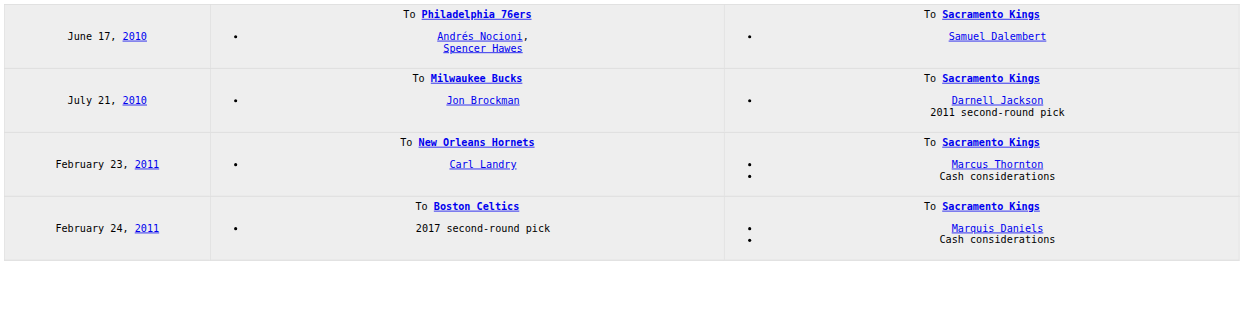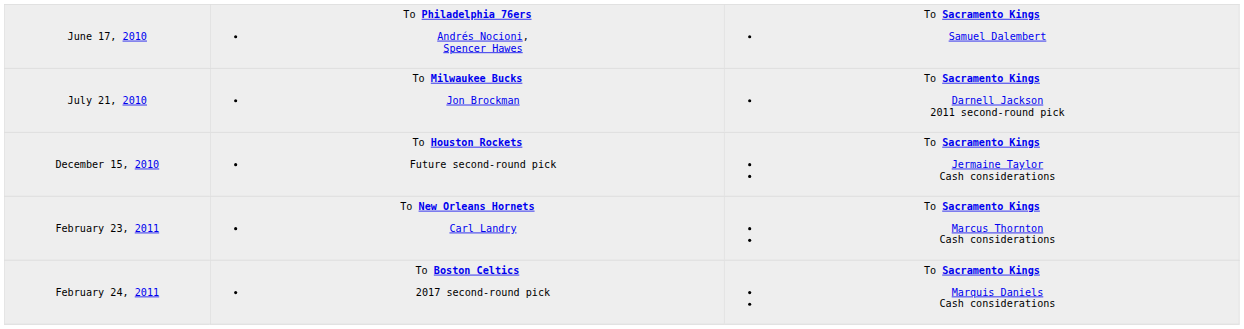+ row: December 15, 2010 | To Houston Rockets Future second-round pick | To Sacramento Kings Jermaine Taylor Cash considerations
